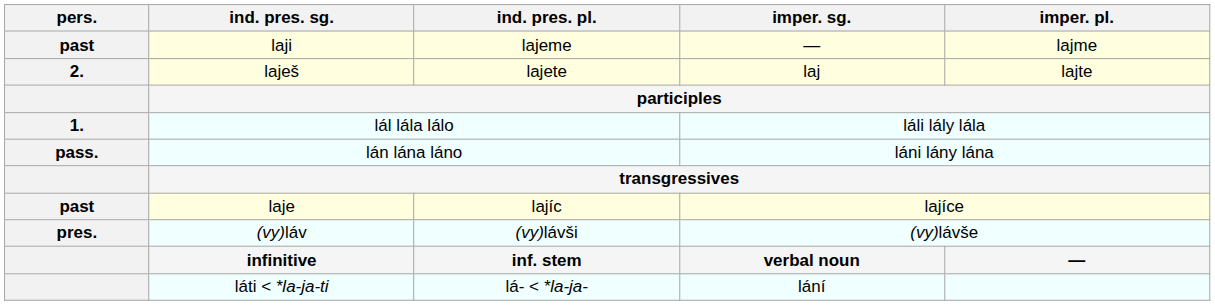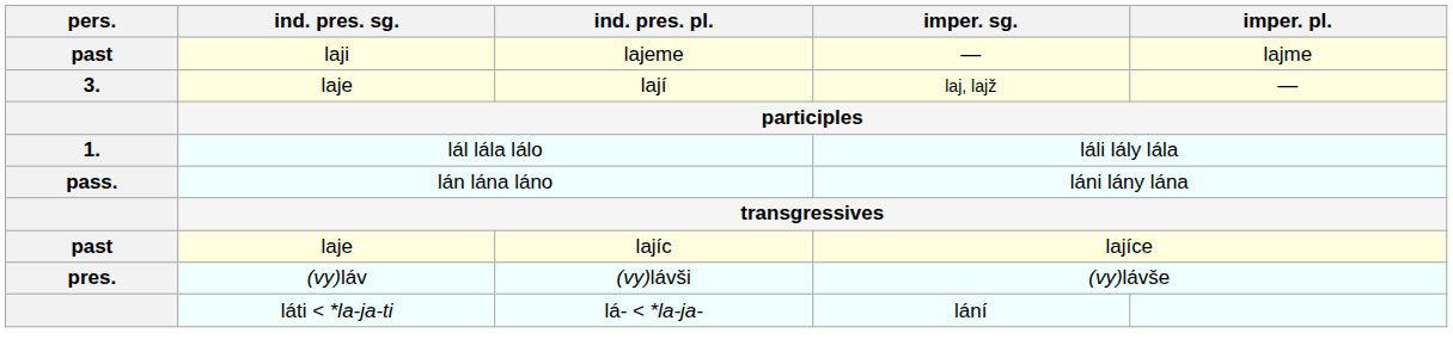- row: 2. | laješ | lajete | laj | lajte
+ row: 3. | laje | lají | laj, lajž | —
- row: infinitive | inf. stem | verbal noun | —
